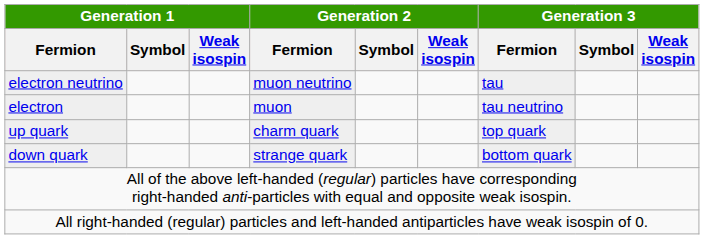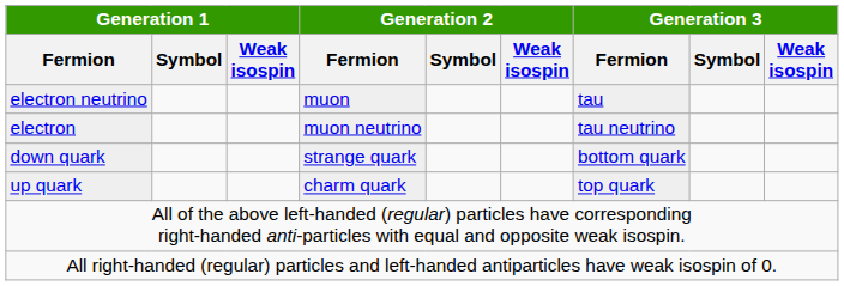electron neutrino | Generation 2 / Fermion: muon neutrino -> muon
electron | Generation 2 / Fermion: muon -> muon neutrino
rows swapped: up quark <-> down quark
